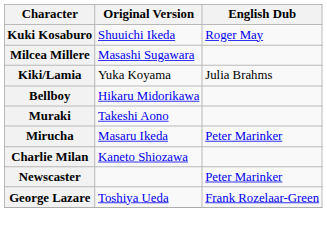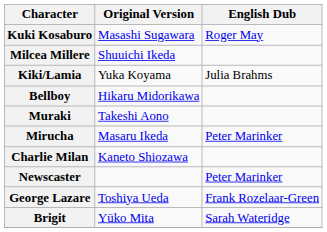Kuki Kosaburo | Original Version: Shuuichi Ikeda -> Masashi Sugawara
Milcea Millere | Original Version: Masashi Sugawara -> Shuuichi Ikeda
+ row: Brigit | Yūko Mita | Sarah Wateridge
